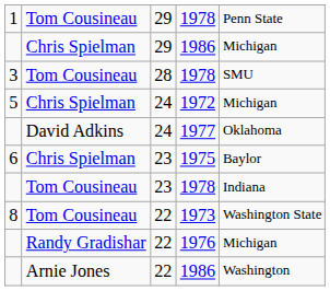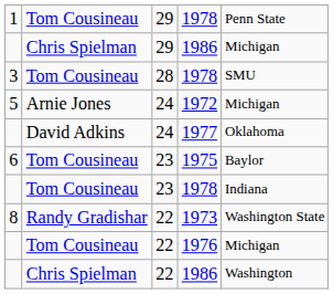1972 | column 2: Chris Spielman -> Arnie Jones
1975 | column 2: Chris Spielman -> Tom Cousineau
1973 | column 2: Tom Cousineau -> Randy Gradishar
1976 | column 2: Randy Gradishar -> Tom Cousineau
22 / 1986 | column 2: Arnie Jones -> Chris Spielman
